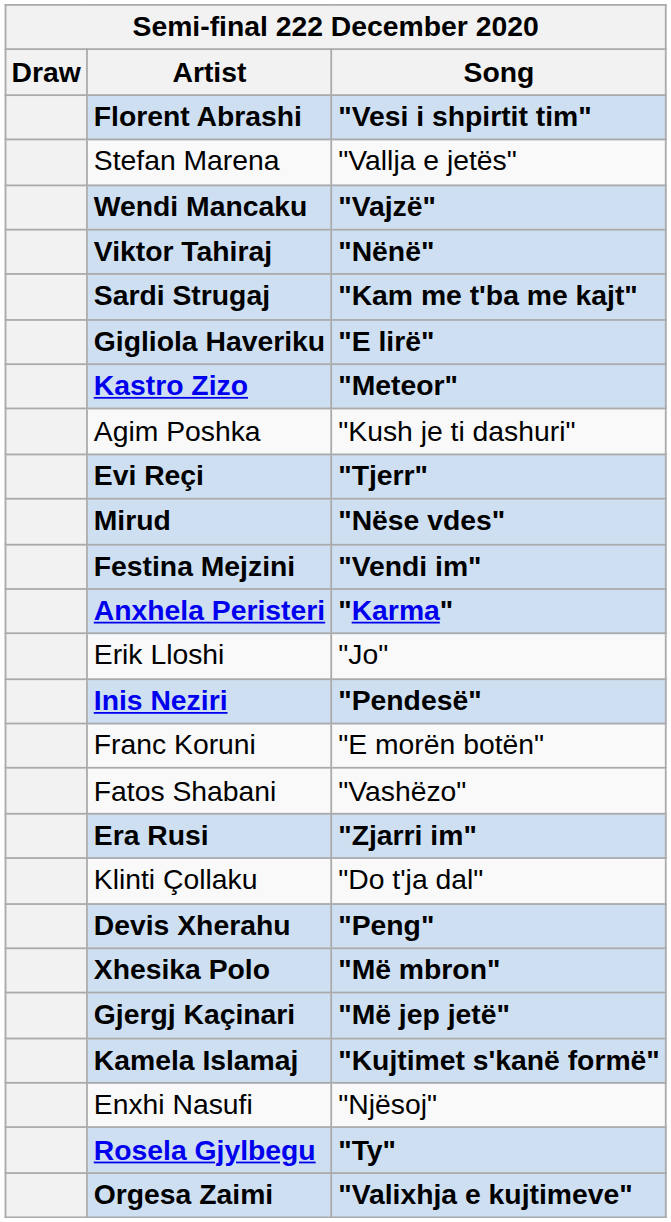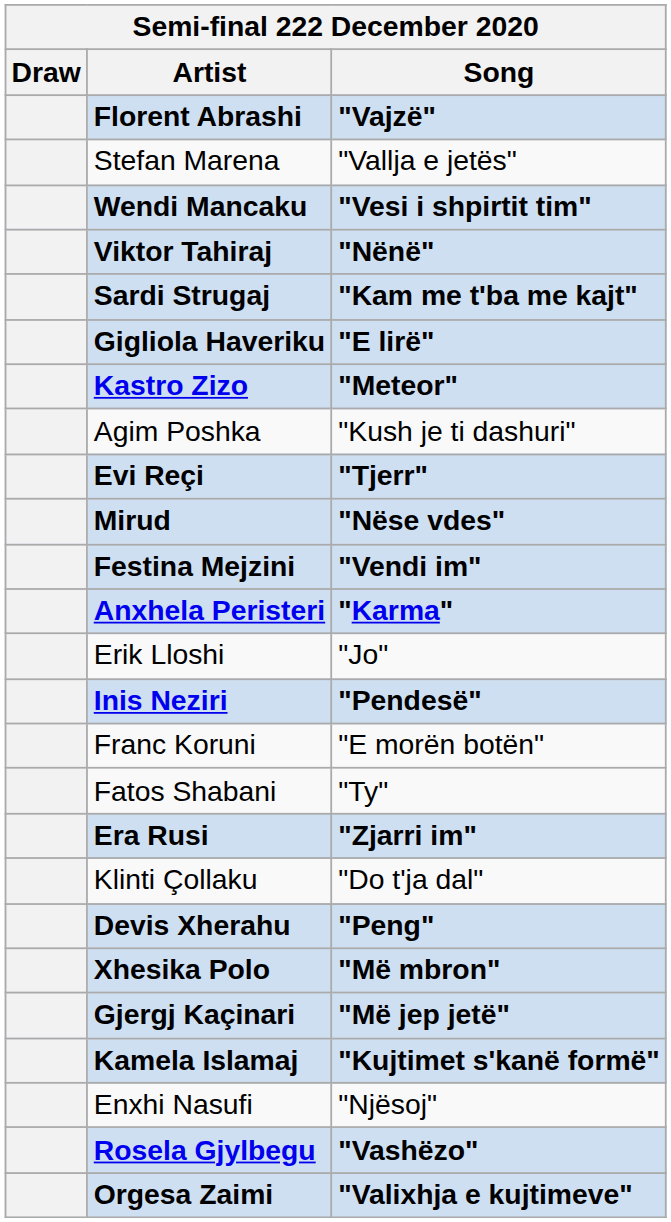Florent Abrashi | Song: "Vesi i shpirtit tim" -> "Vajzë"
Wendi Mancaku | Song: "Vajzë" -> "Vesi i shpirtit tim"
Fatos Shabani | Song: "Vashëzo" -> "Ty"
Rosela Gjylbegu | Song: "Ty" -> "Vashëzo"
